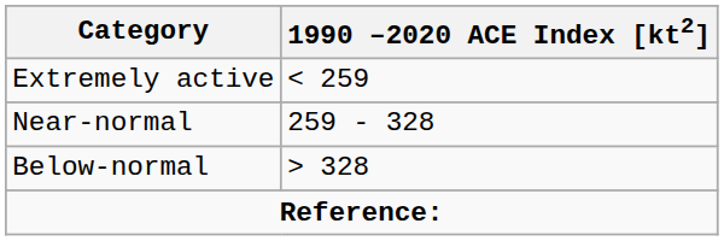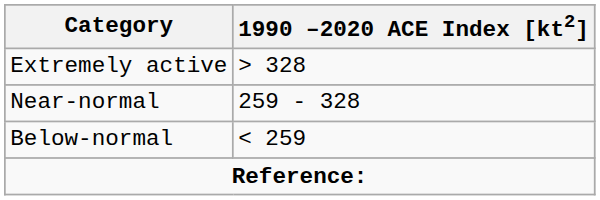Extremely active | 1990 –2020 ACE Index [kt2]: < 259 -> > 328
Below-normal | 1990 –2020 ACE Index [kt2]: > 328 -> < 259
